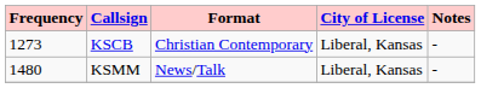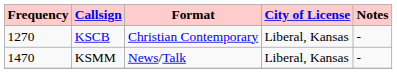KSCB | Frequency: 1273 -> 1270
KSMM | Frequency: 1480 -> 1470
